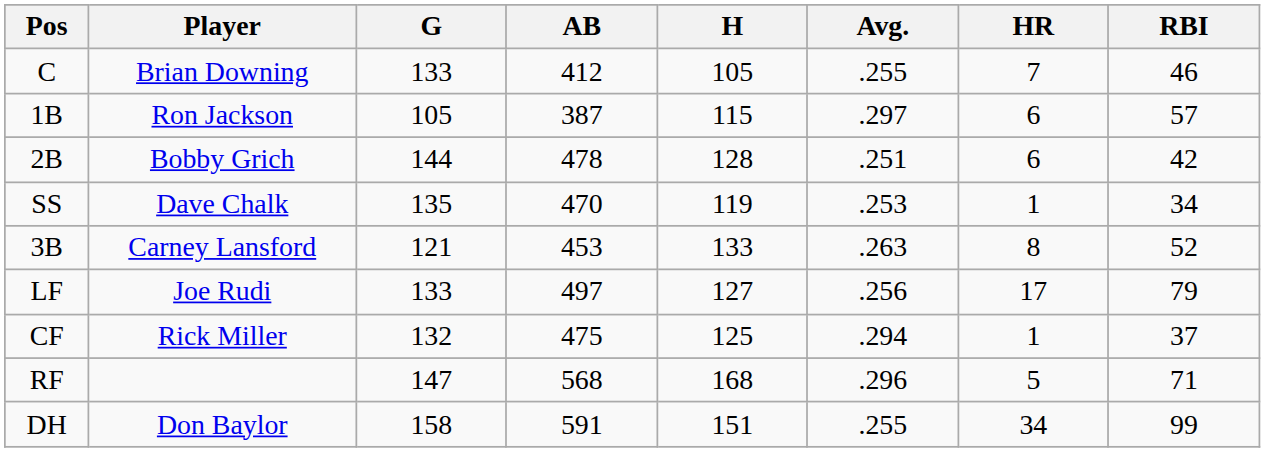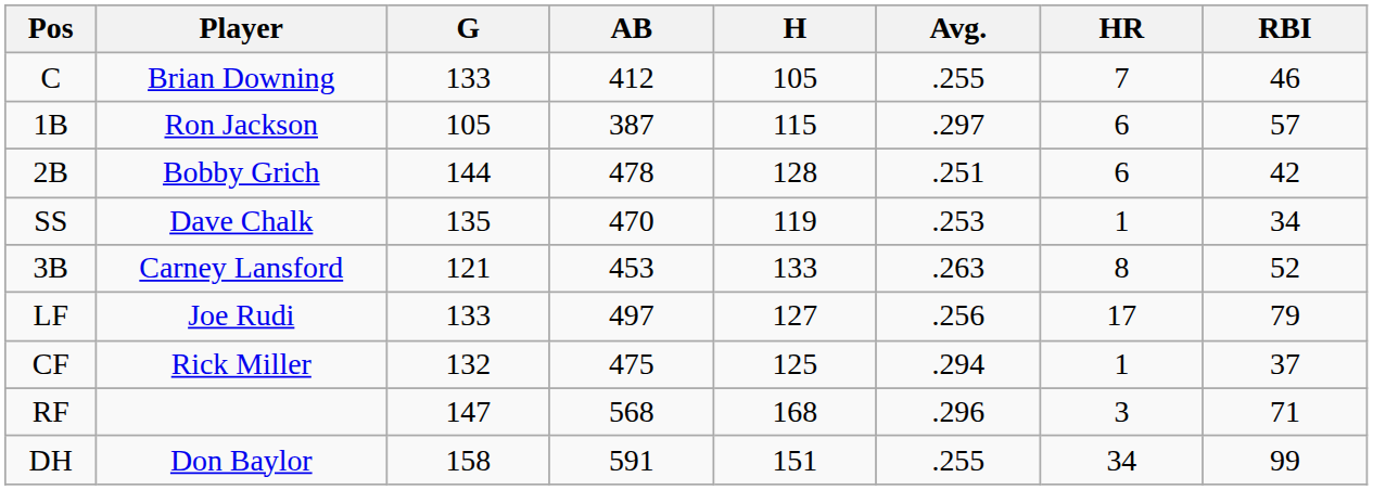RF | HR: 5 -> 3
